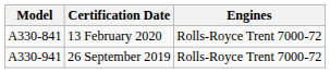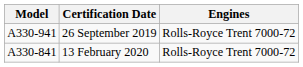rows swapped: 13 February 2020 <-> 26 September 2019
